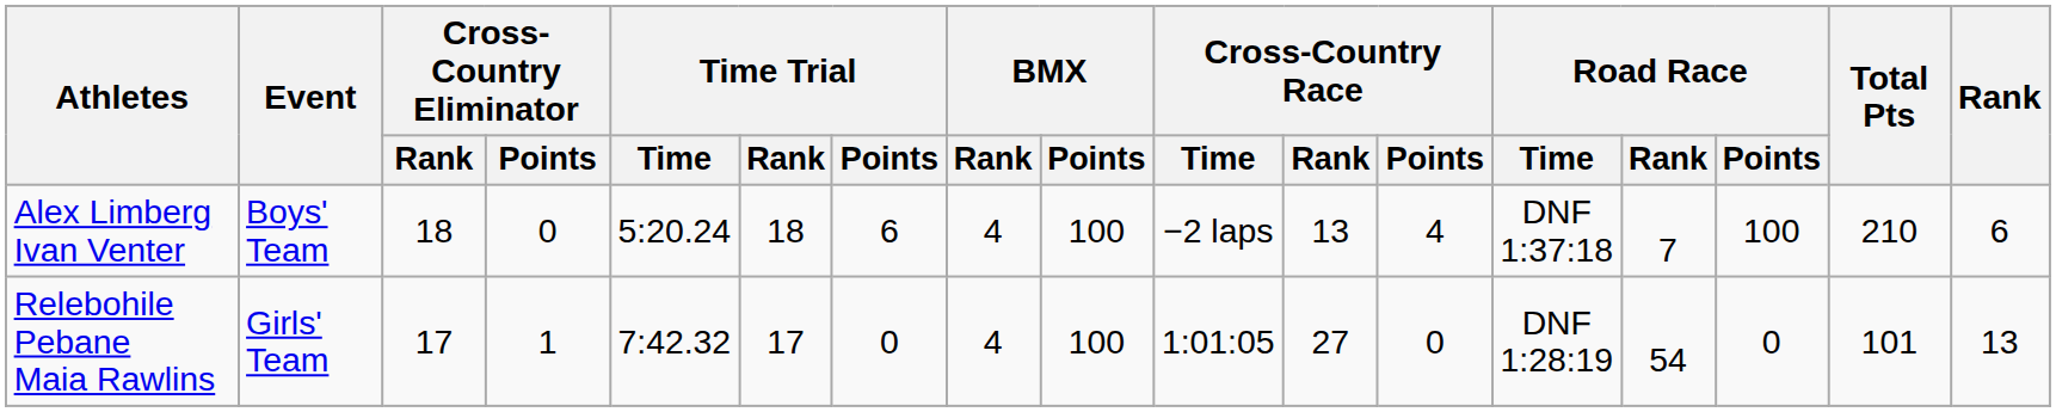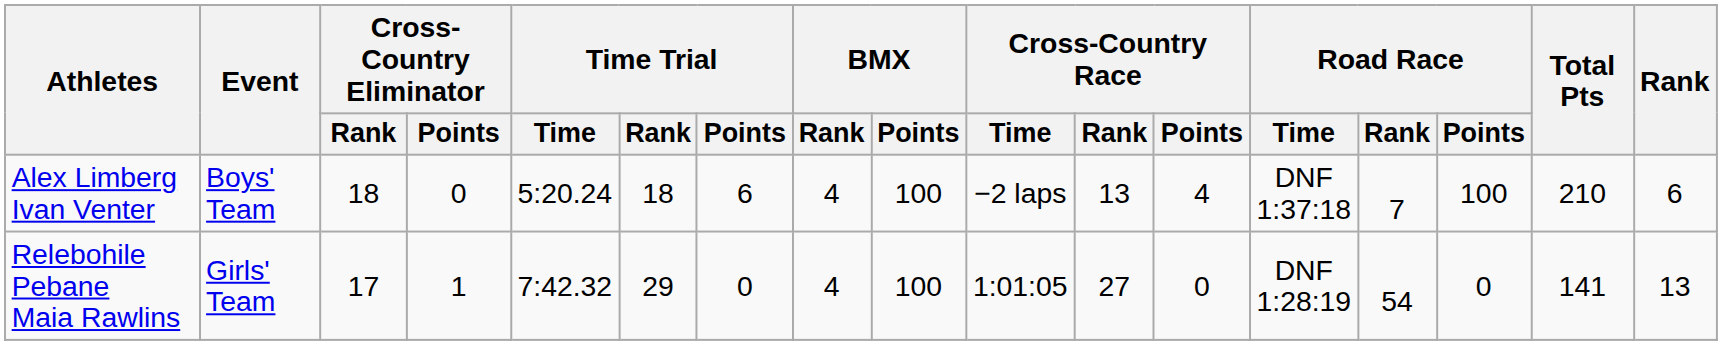Relebohile Pebane Maia Rawlins | Time Trial / Rank: 17 -> 29
Relebohile Pebane Maia Rawlins | Total Pts: 101 -> 141
